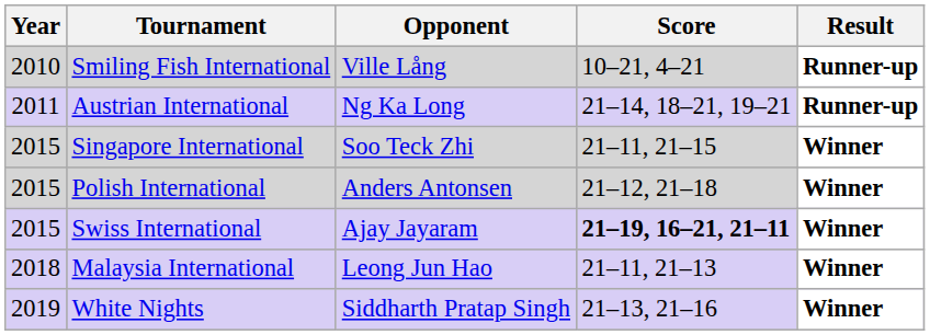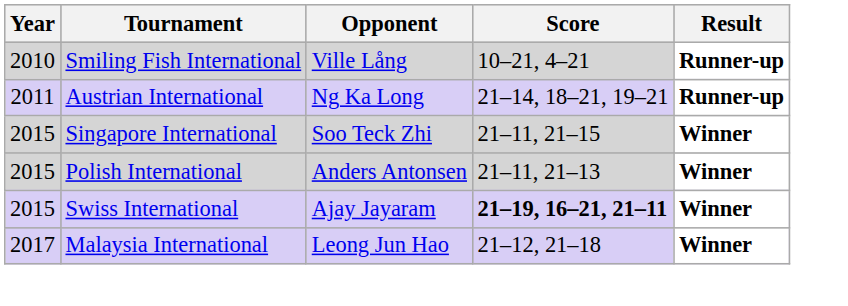Polish International | Score: 21–12, 21–18 -> 21–11, 21–13
Malaysia International | Year: 2018 -> 2017
Malaysia International | Score: 21–11, 21–13 -> 21–12, 21–18
- row: 2019 | White Nights | Siddharth Pratap Singh | 21–13, 21–16 | Winner
